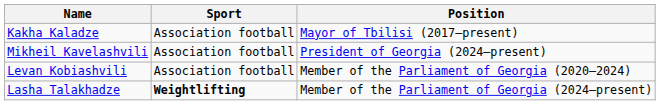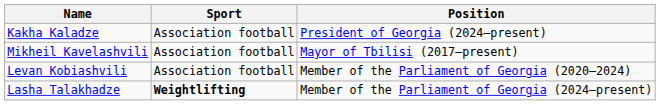Kakha Kaladze | Position: Mayor of Tbilisi (2017–present) -> President of Georgia (2024–present)
Mikheil Kavelashvili | Position: President of Georgia (2024–present) -> Mayor of Tbilisi (2017–present)
